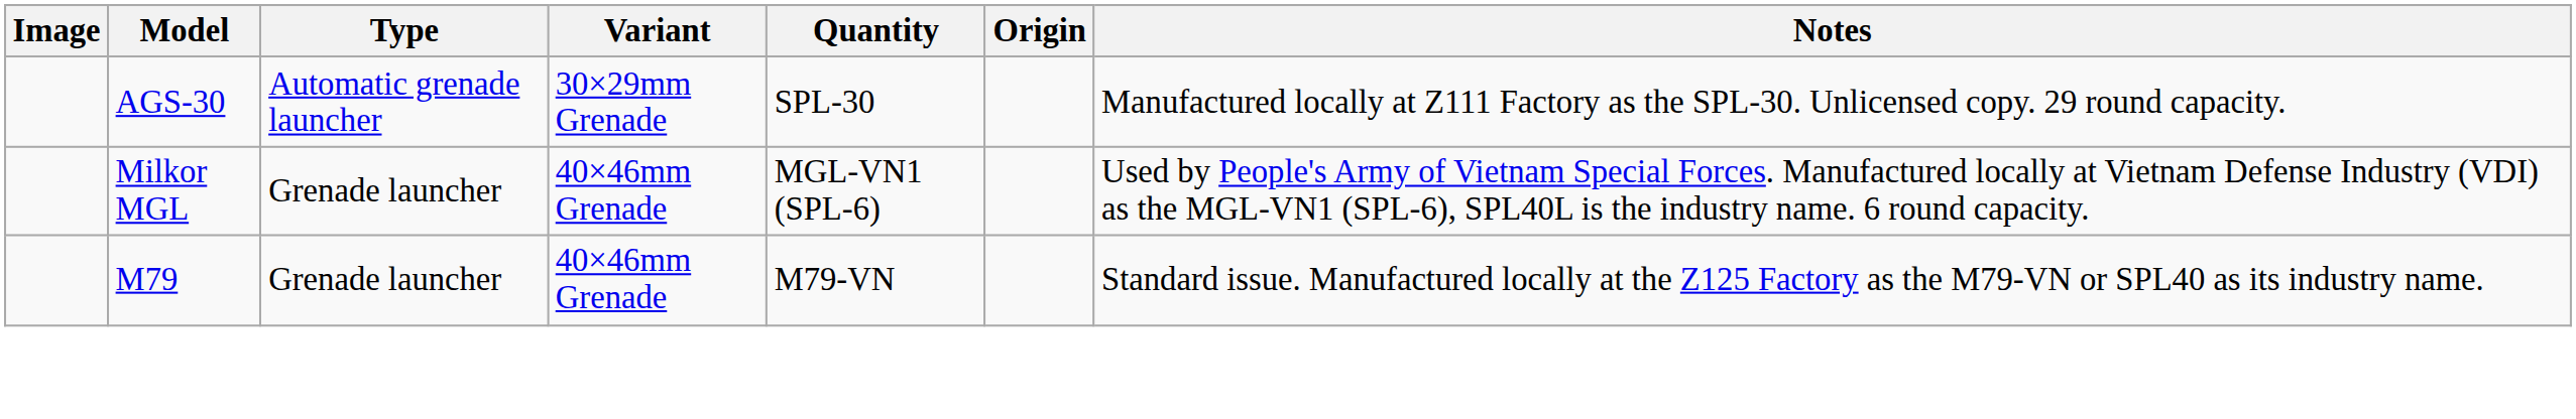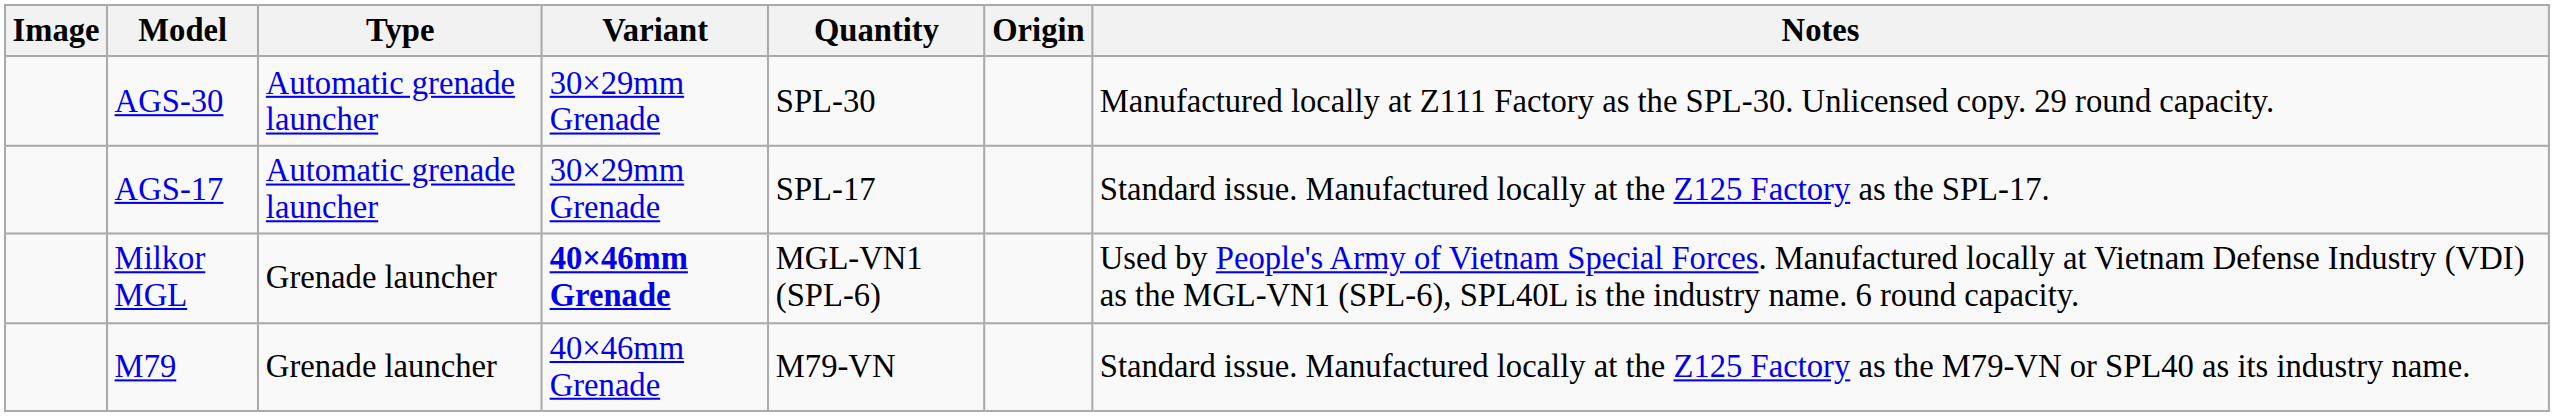+ row: AGS-17 | Automatic grenade launcher | 30×29mm Grenade | SPL-17 | Standard issue. Manufactured locally at the Z125 Factory as the SPL-17.
Milkor MGL | Variant: normal -> bold
